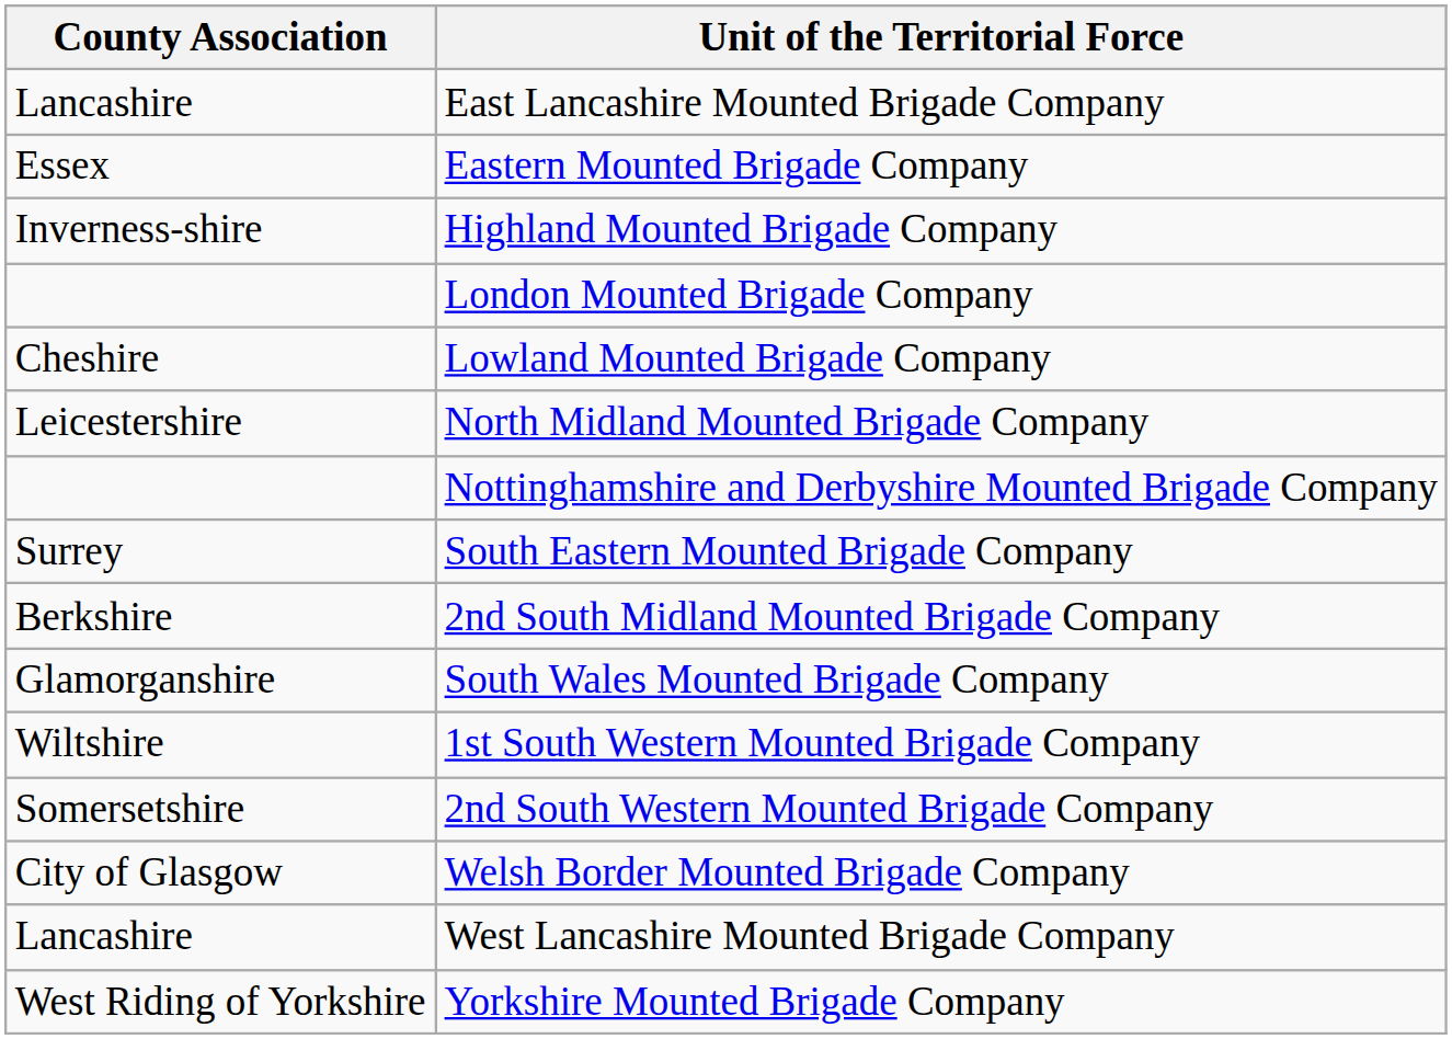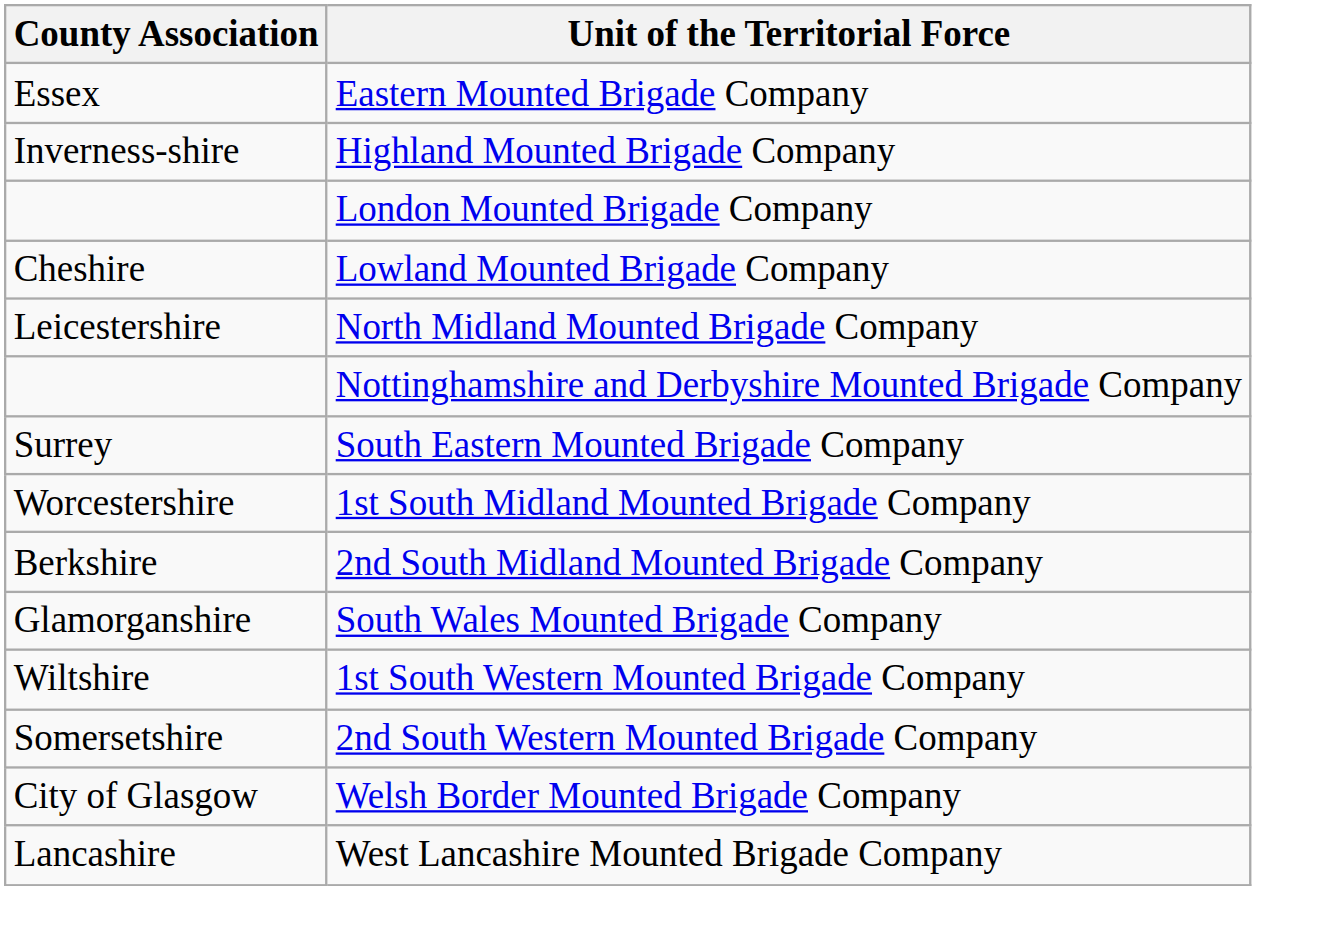- row: Lancashire | East Lancashire Mounted Brigade Company
+ row: Worcestershire | 1st South Midland Mounted Brigade Company
- row: West Riding of Yorkshire | Yorkshire Mounted Brigade Company
